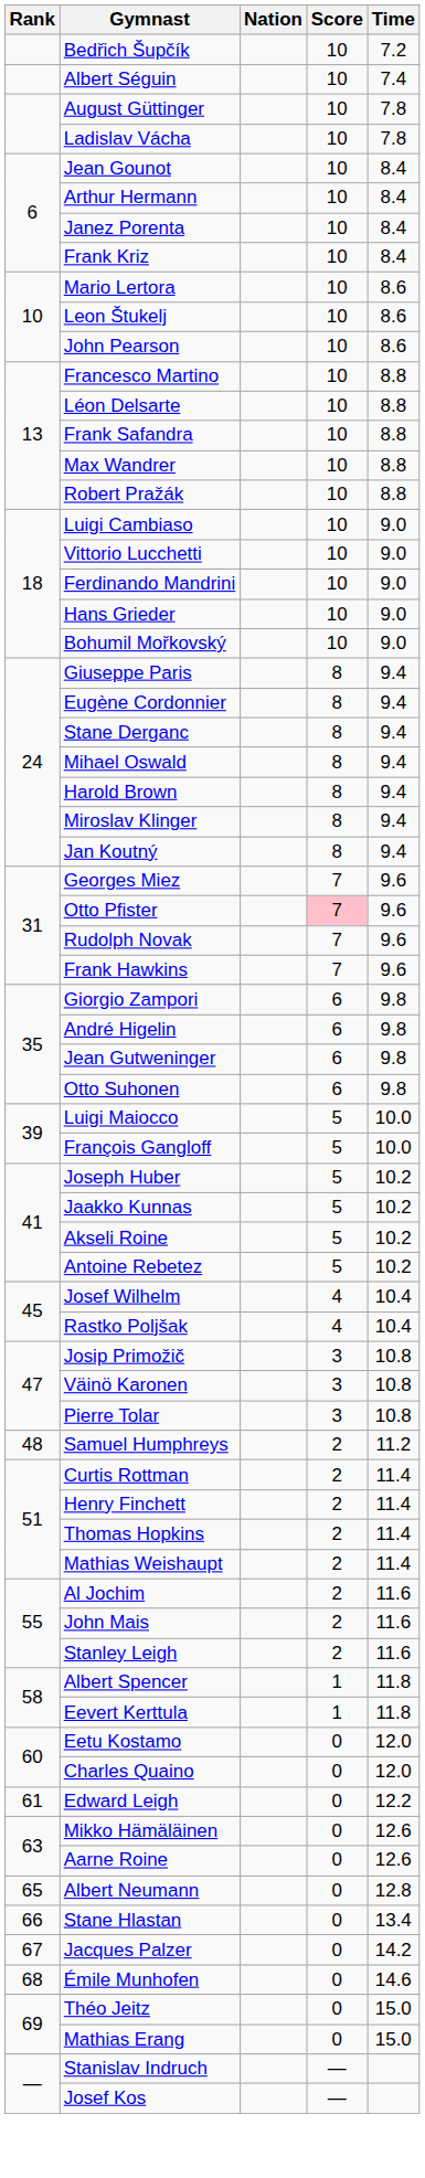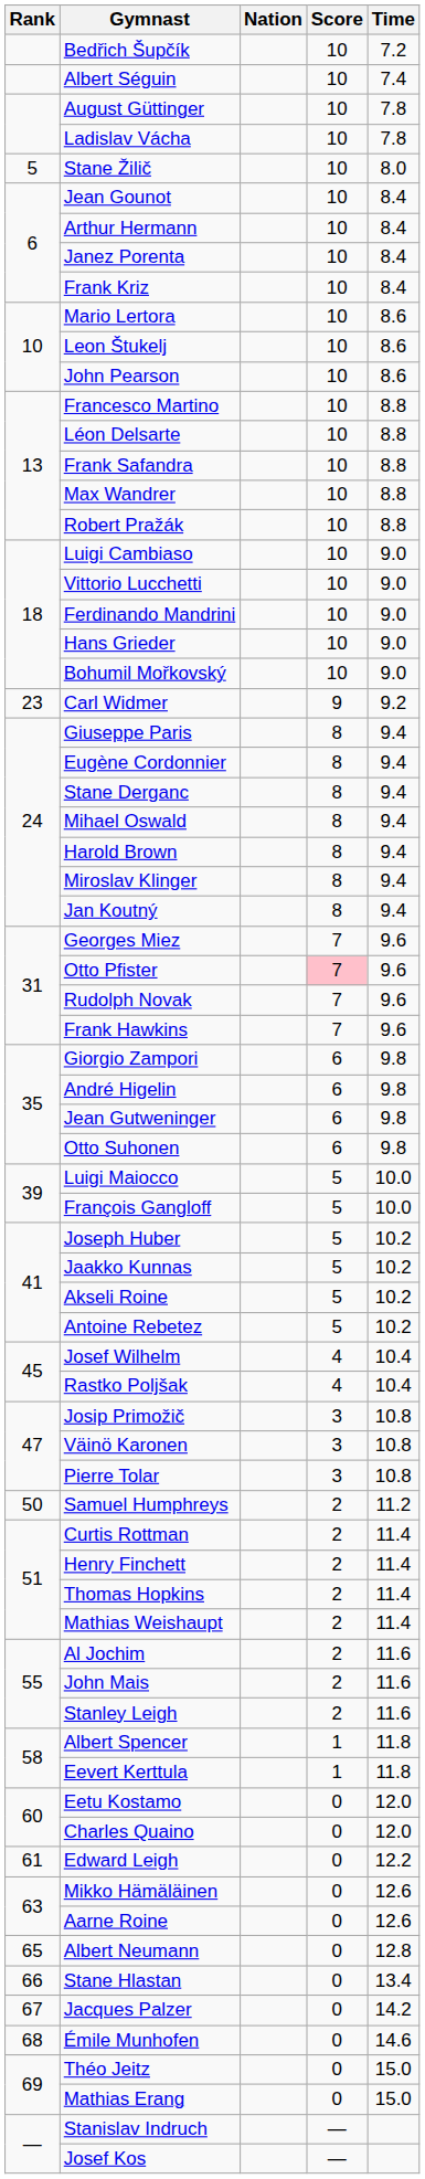+ row: 5 | Stane Žilič | 10 | 8.0
+ row: 23 | Carl Widmer | 9 | 9.2
Samuel Humphreys | Rank: 48 -> 50
